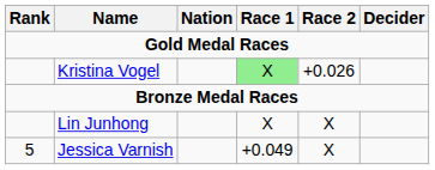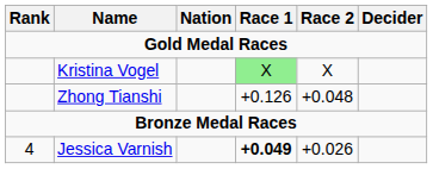Kristina Vogel | Race 2: +0.026 -> X
+ row: Zhong Tianshi | +0.126 | +0.048
- row: Lin Junhong | X | X
Jessica Varnish | Rank: 5 -> 4
Jessica Varnish | Race 1: normal -> bold
Jessica Varnish | Race 2: X -> +0.026
